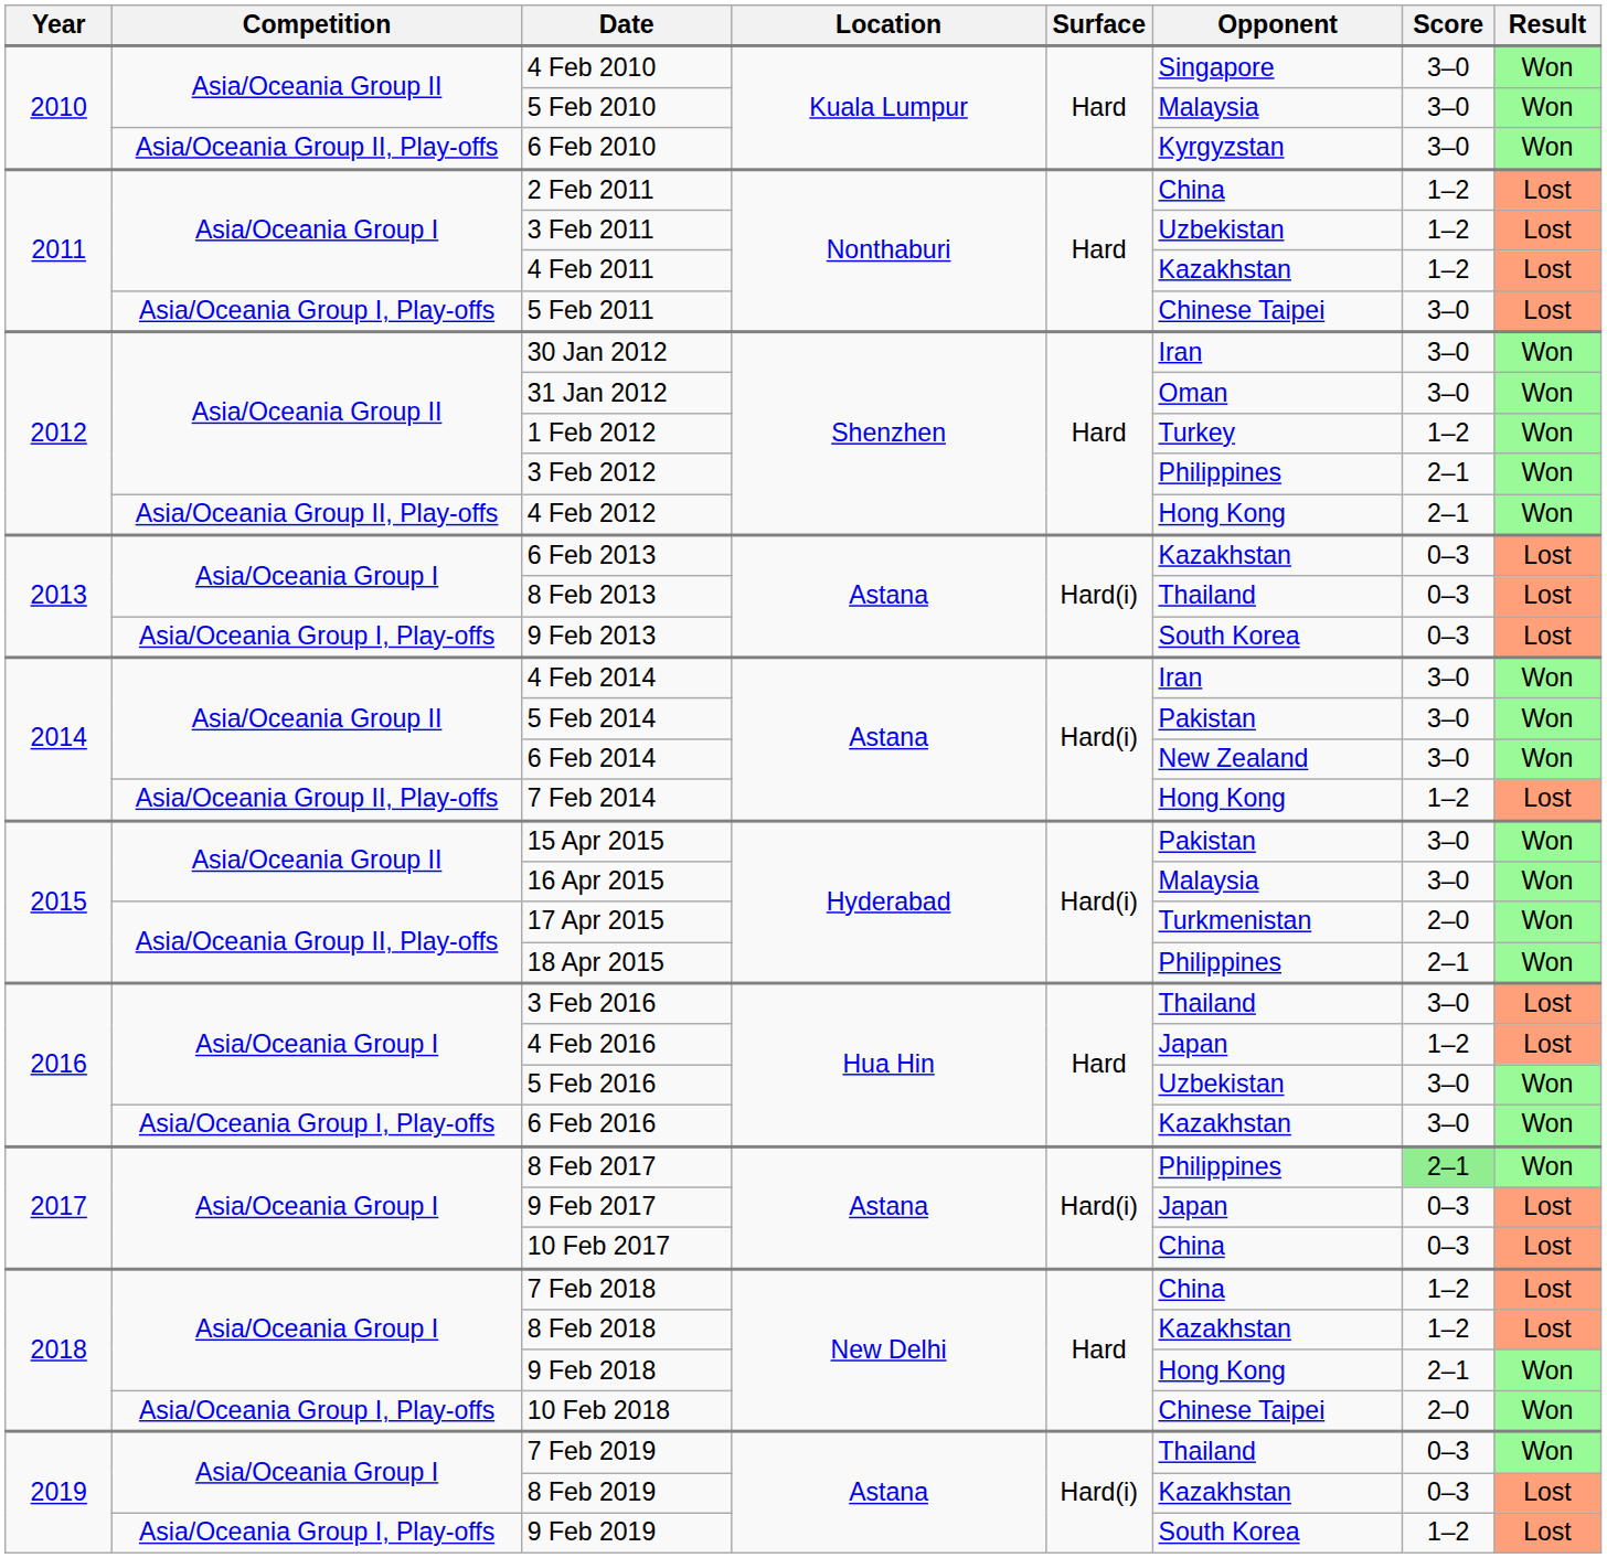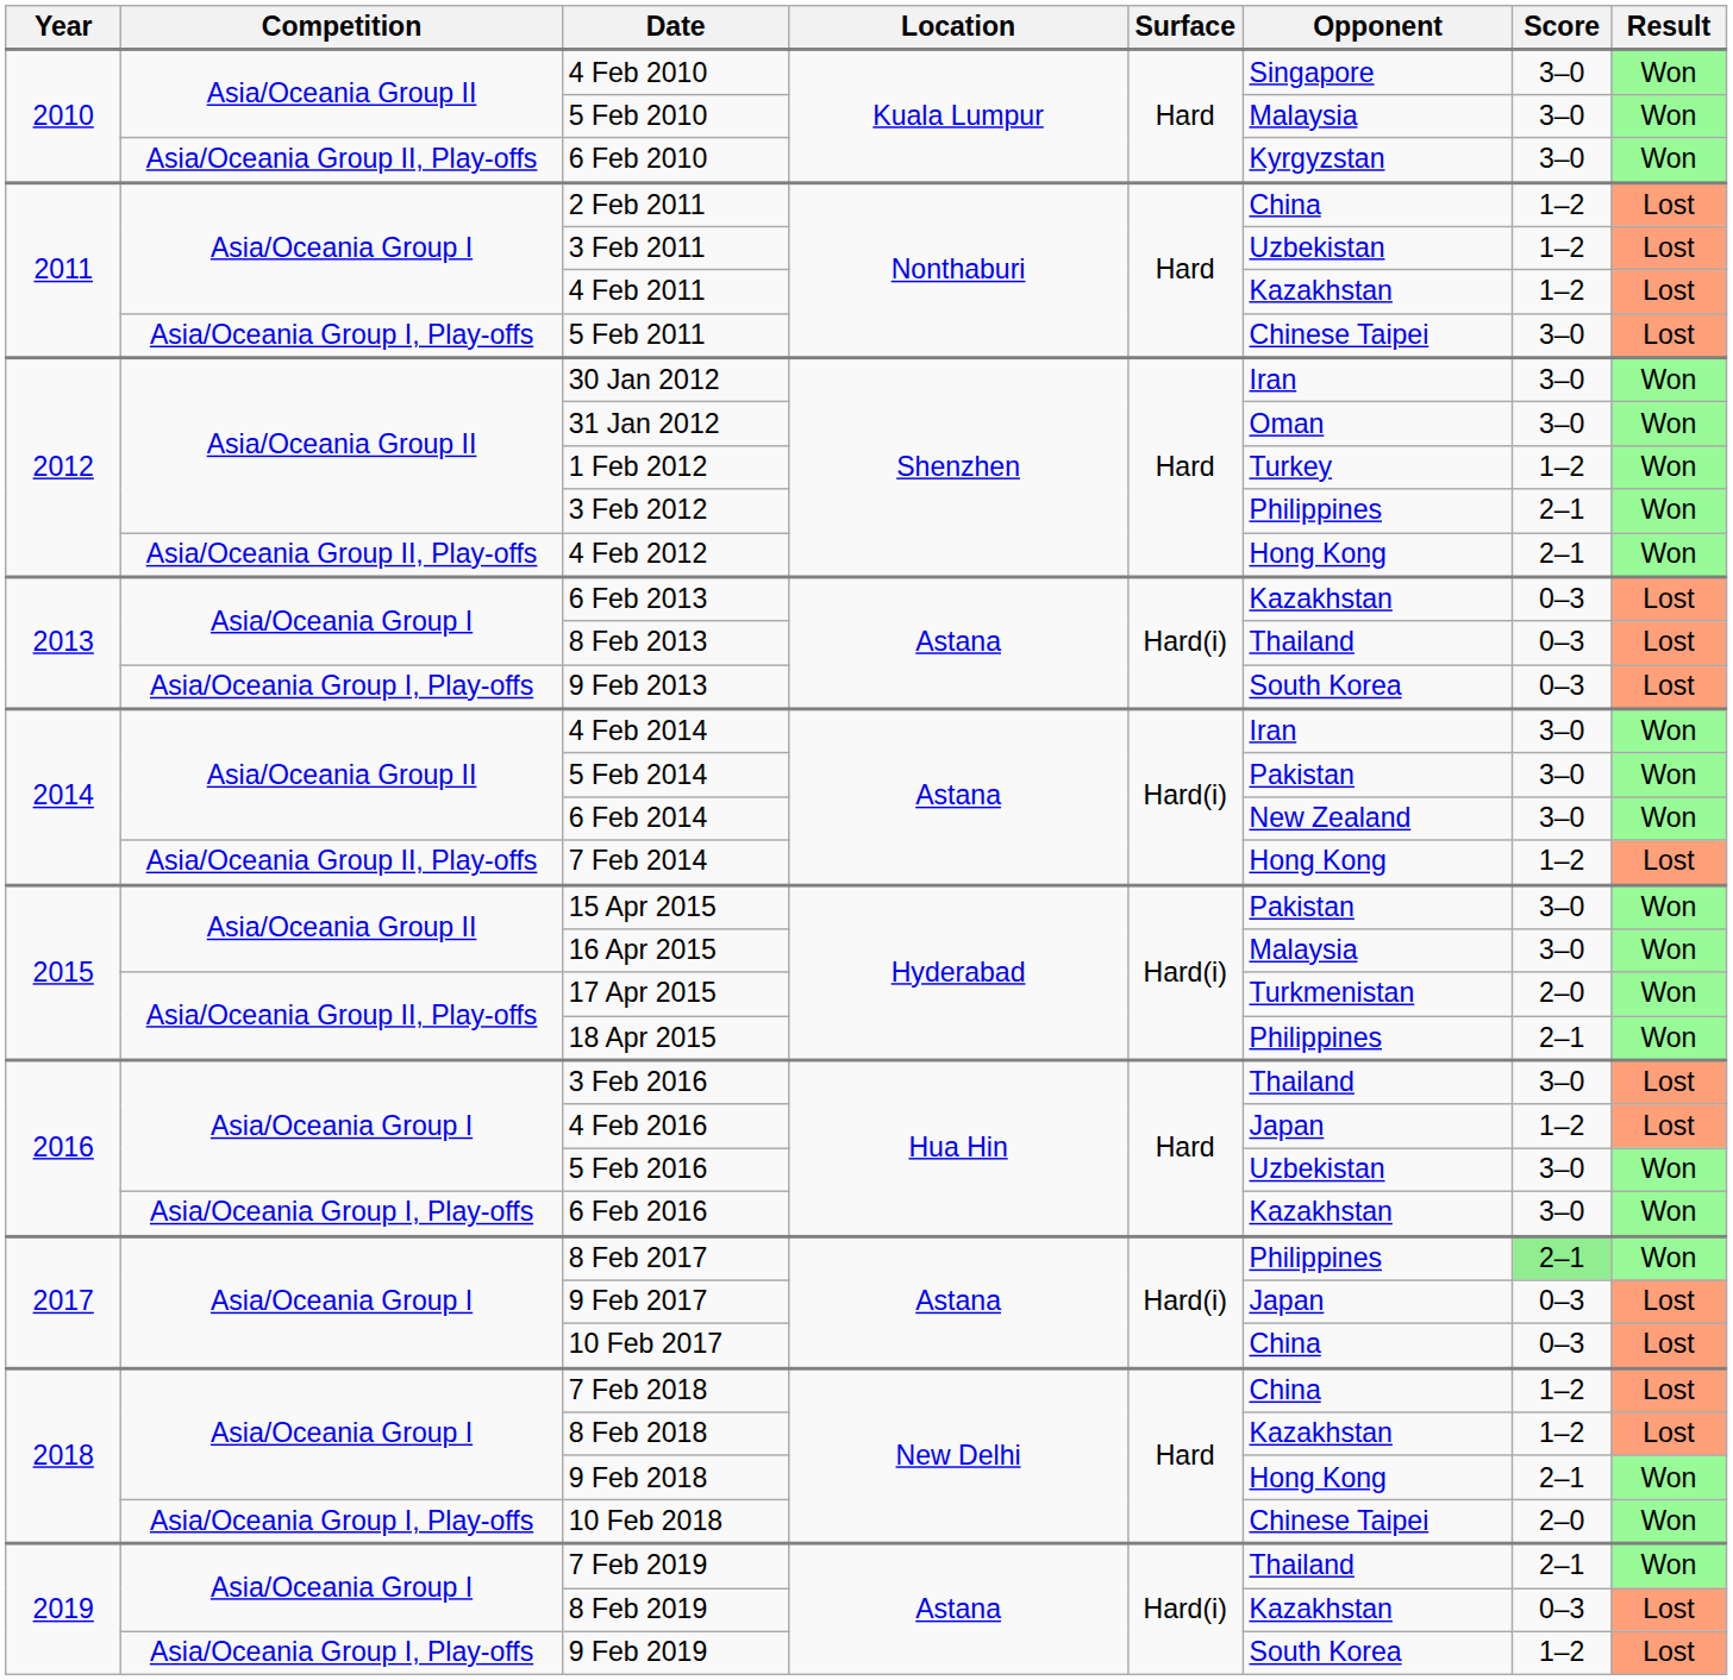7 Feb 2019 | Score: 0–3 -> 2–1
